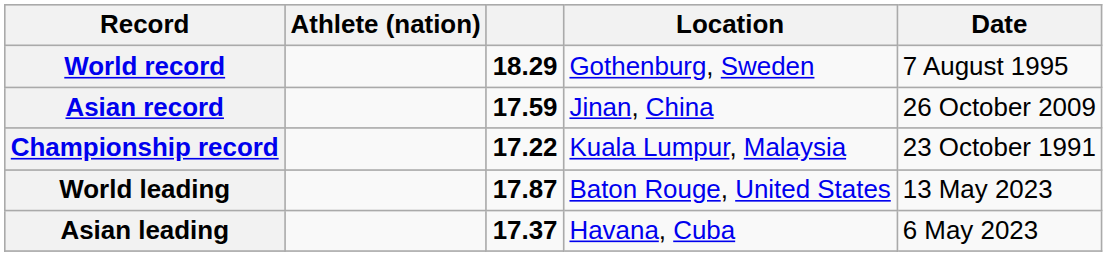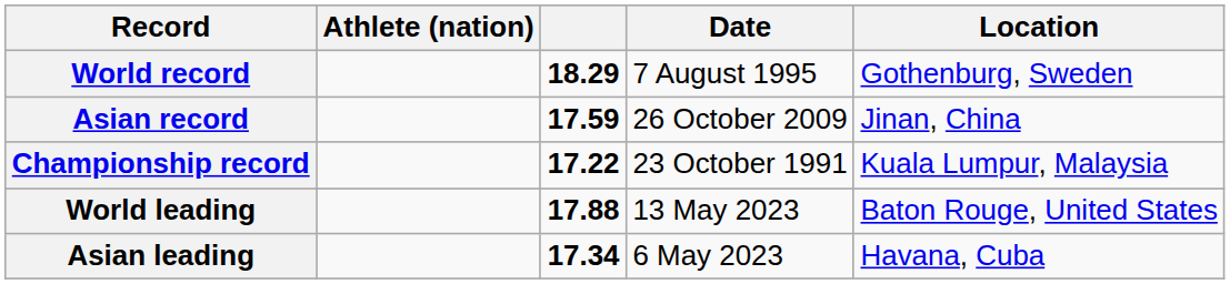columns swapped: Location <-> Date
World leading | column 3: 17.87 -> 17.88
Asian leading | column 3: 17.37 -> 17.34
